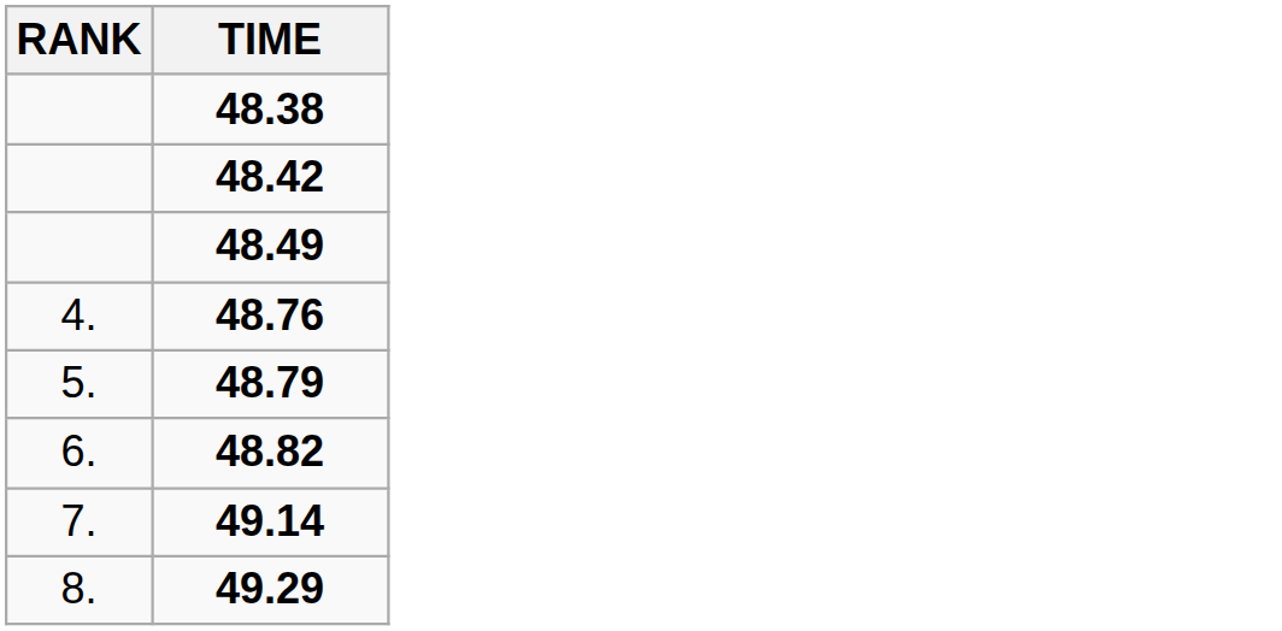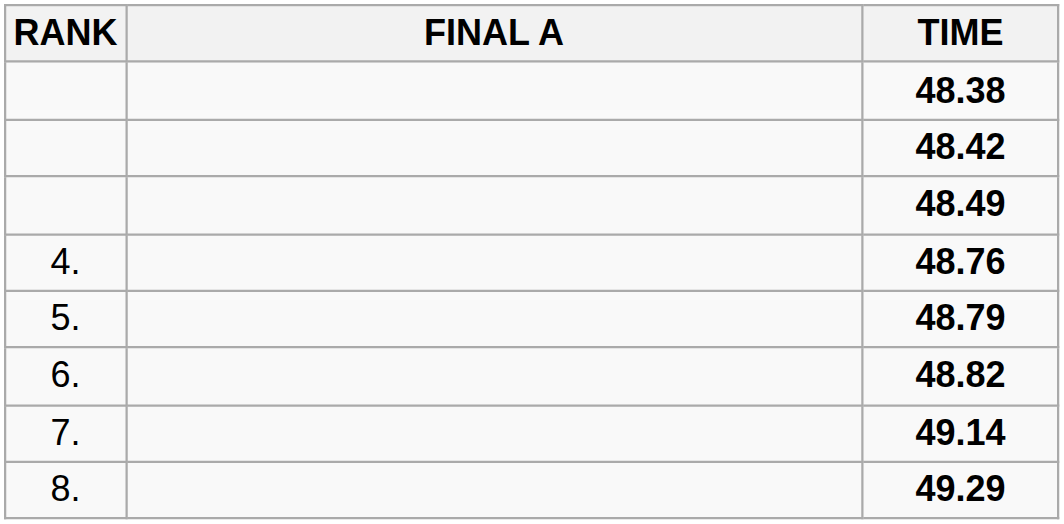+ column: FINAL A
